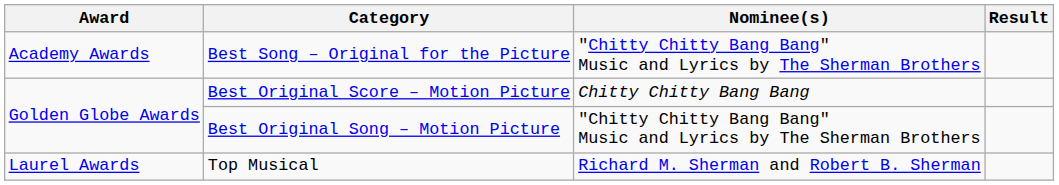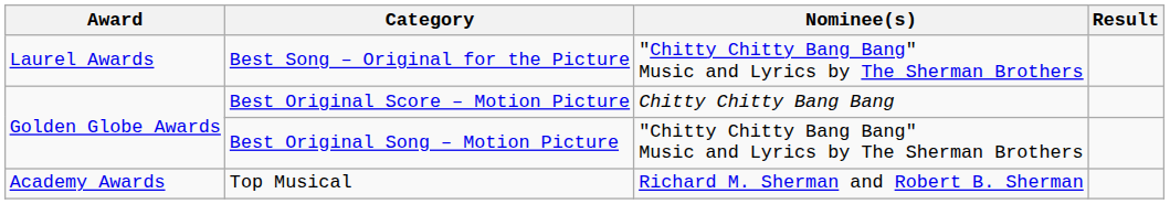Best Song – Original for the Picture | Award: Academy Awards -> Laurel Awards
Top Musical | Award: Laurel Awards -> Academy Awards
